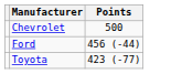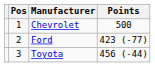+ column: Pos | 1 | 2 | 3
Ford | Points: 456 (-44) -> 423 (-77)
Toyota | Points: 423 (-77) -> 456 (-44)
